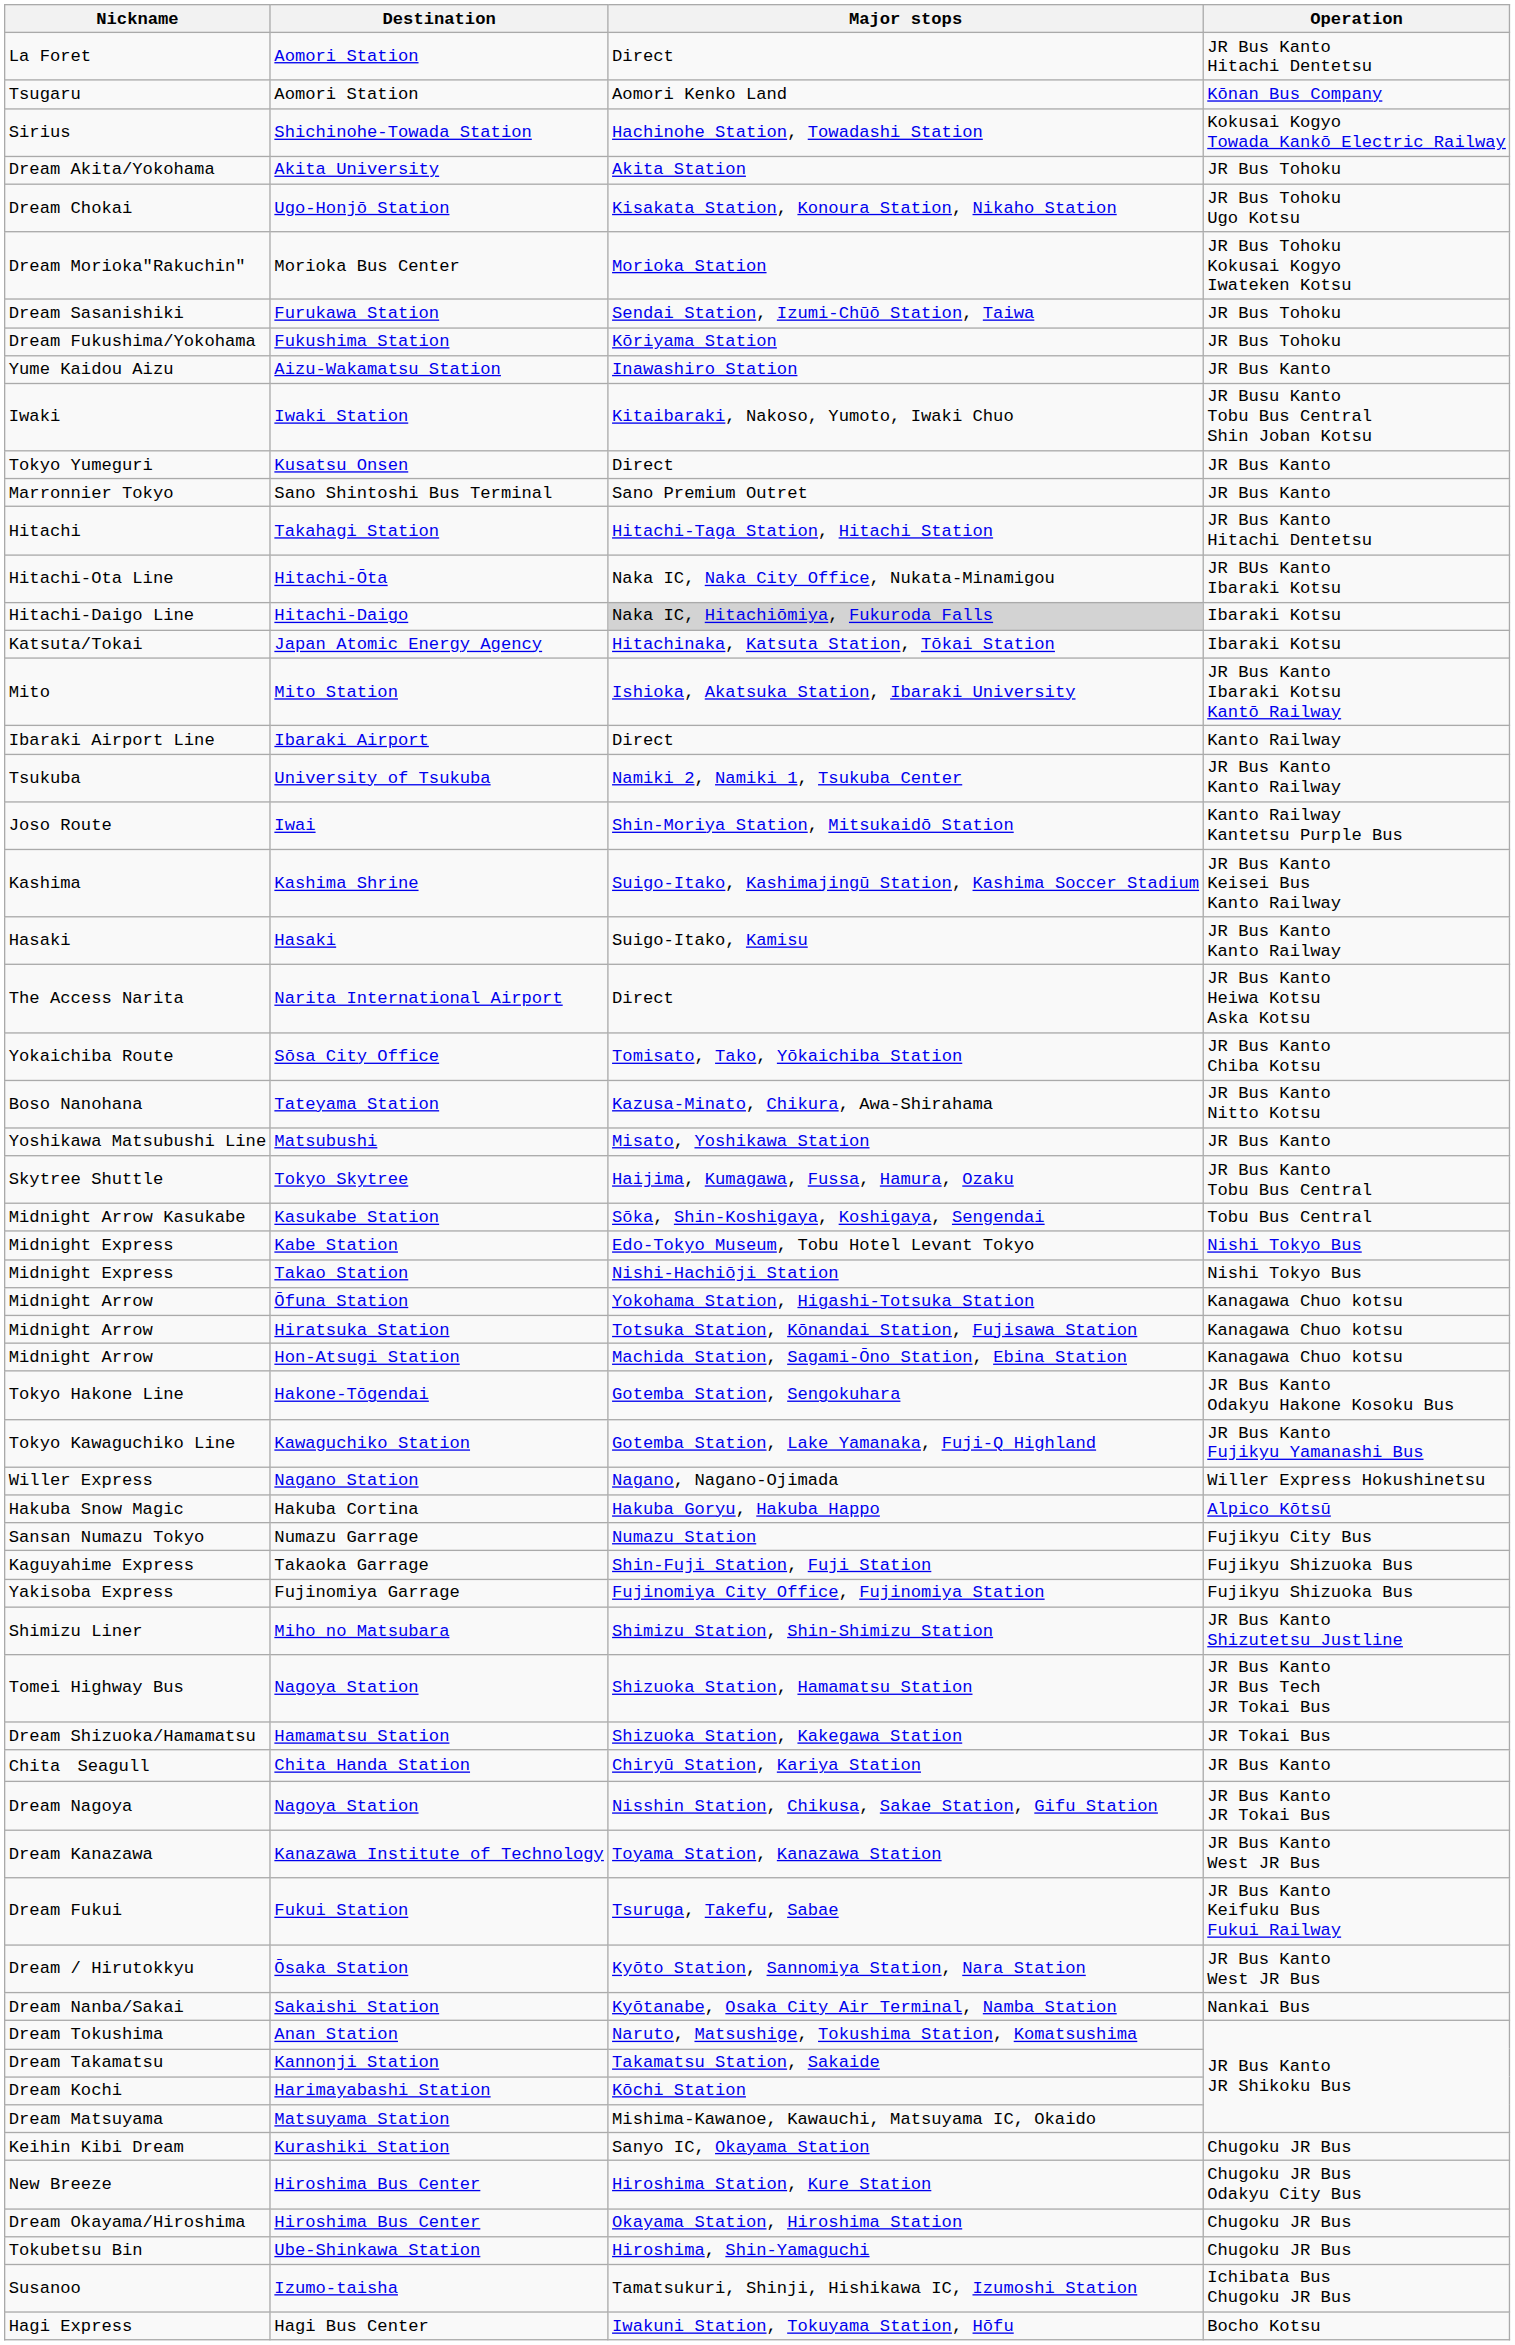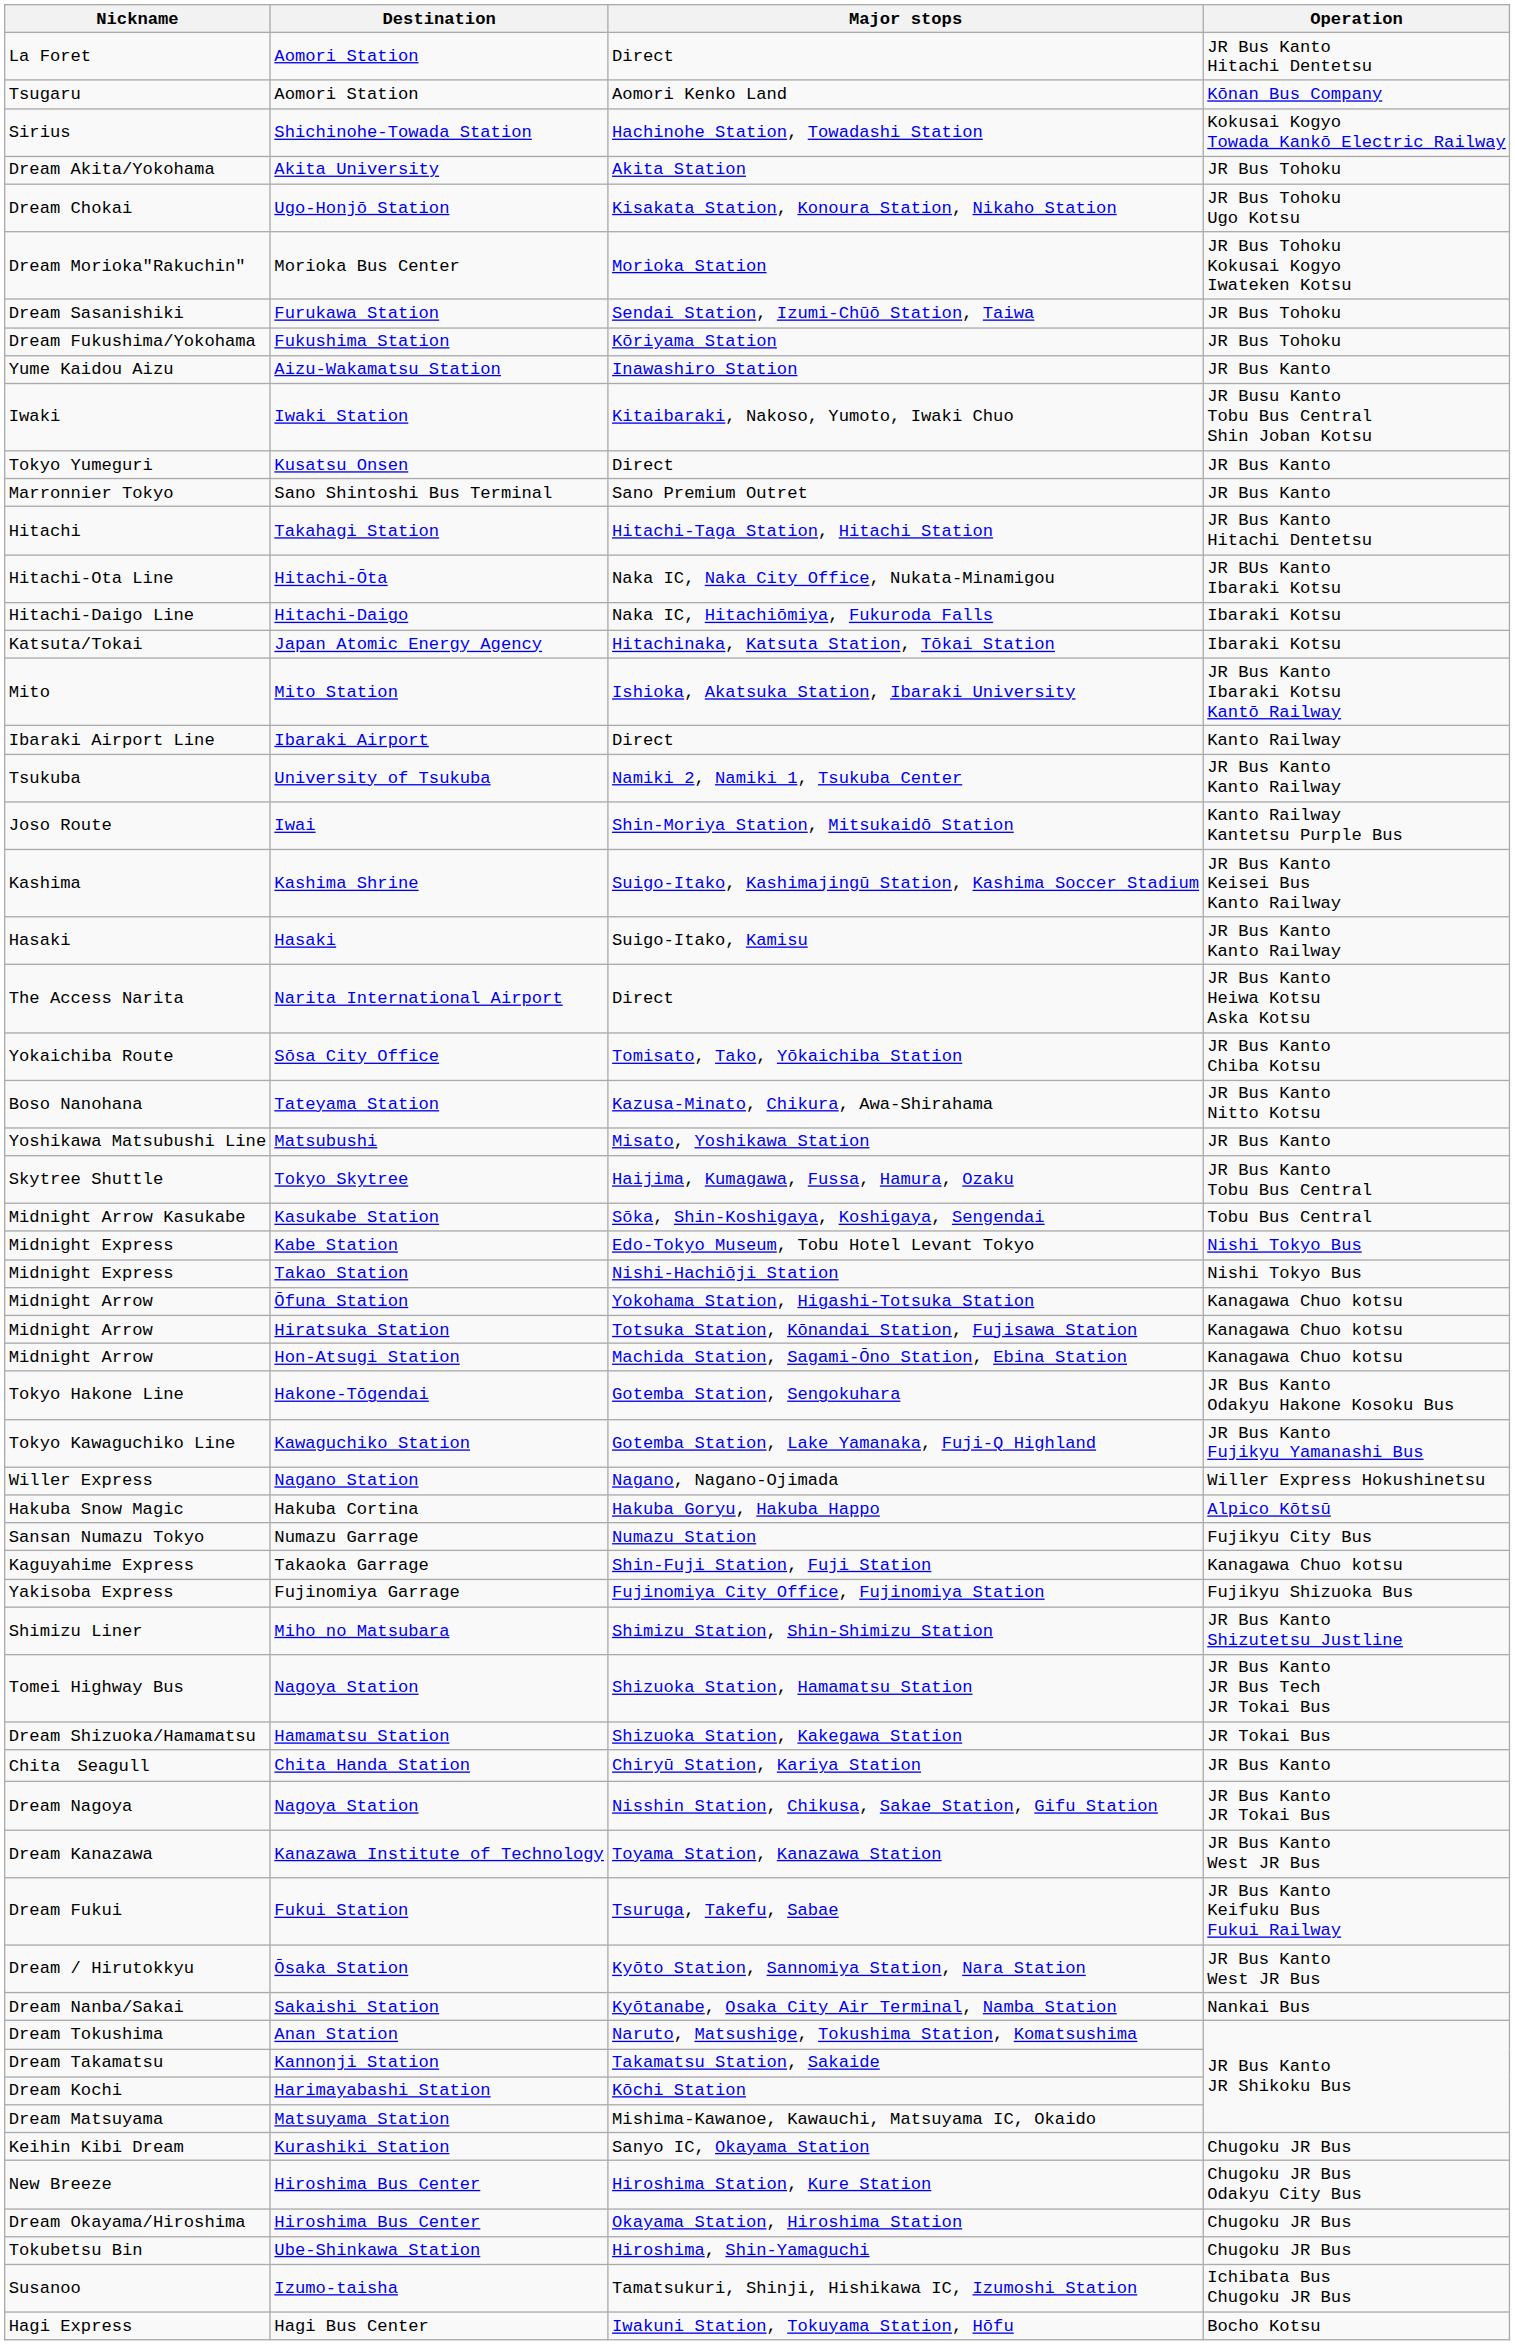Hitachi-Daigo Line | Major stops: lightgrey background -> no background
Kaguyahime Express | Operation: Fujikyu Shizuoka Bus -> Kanagawa Chuo kotsu
